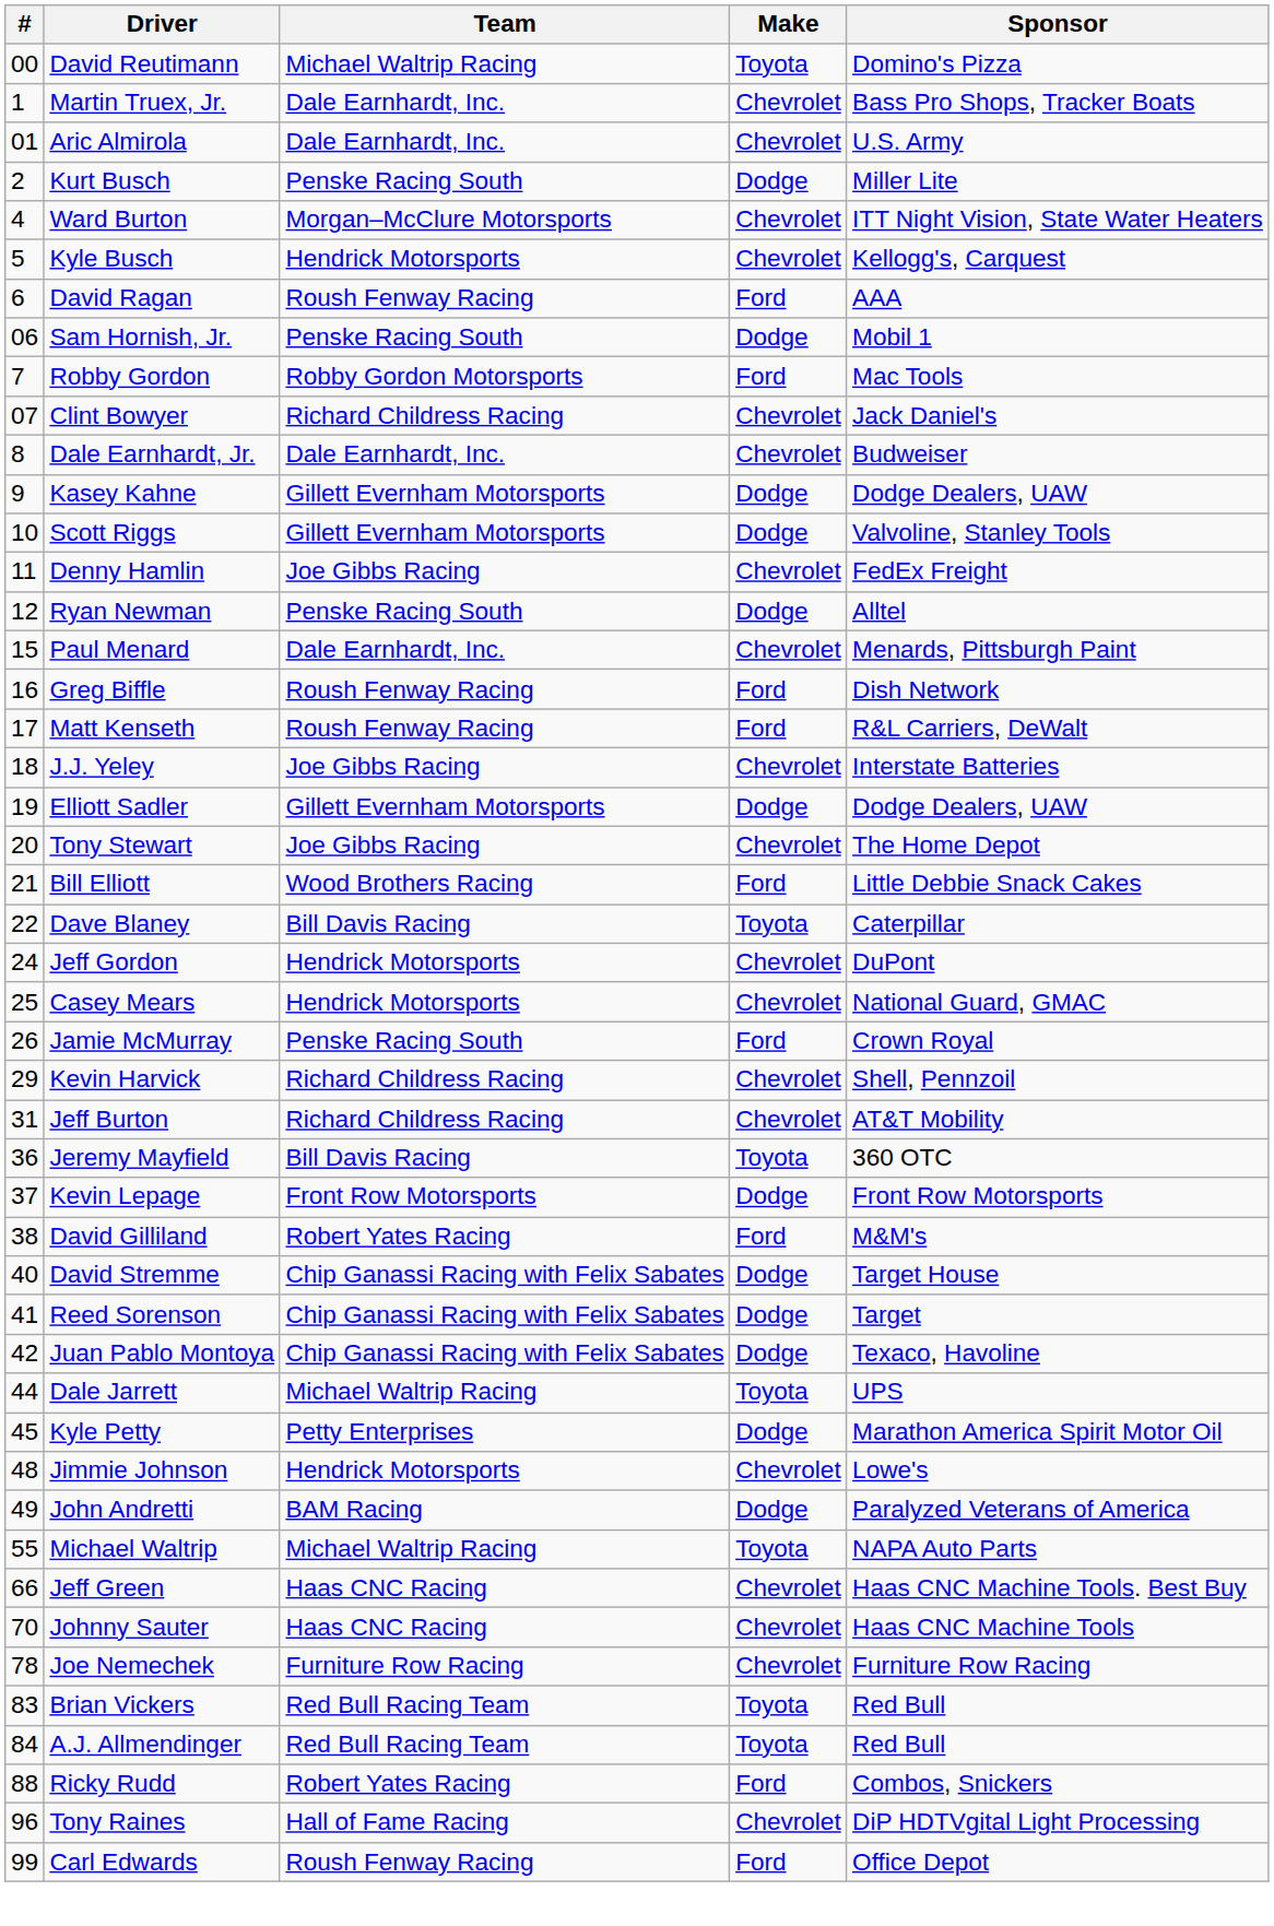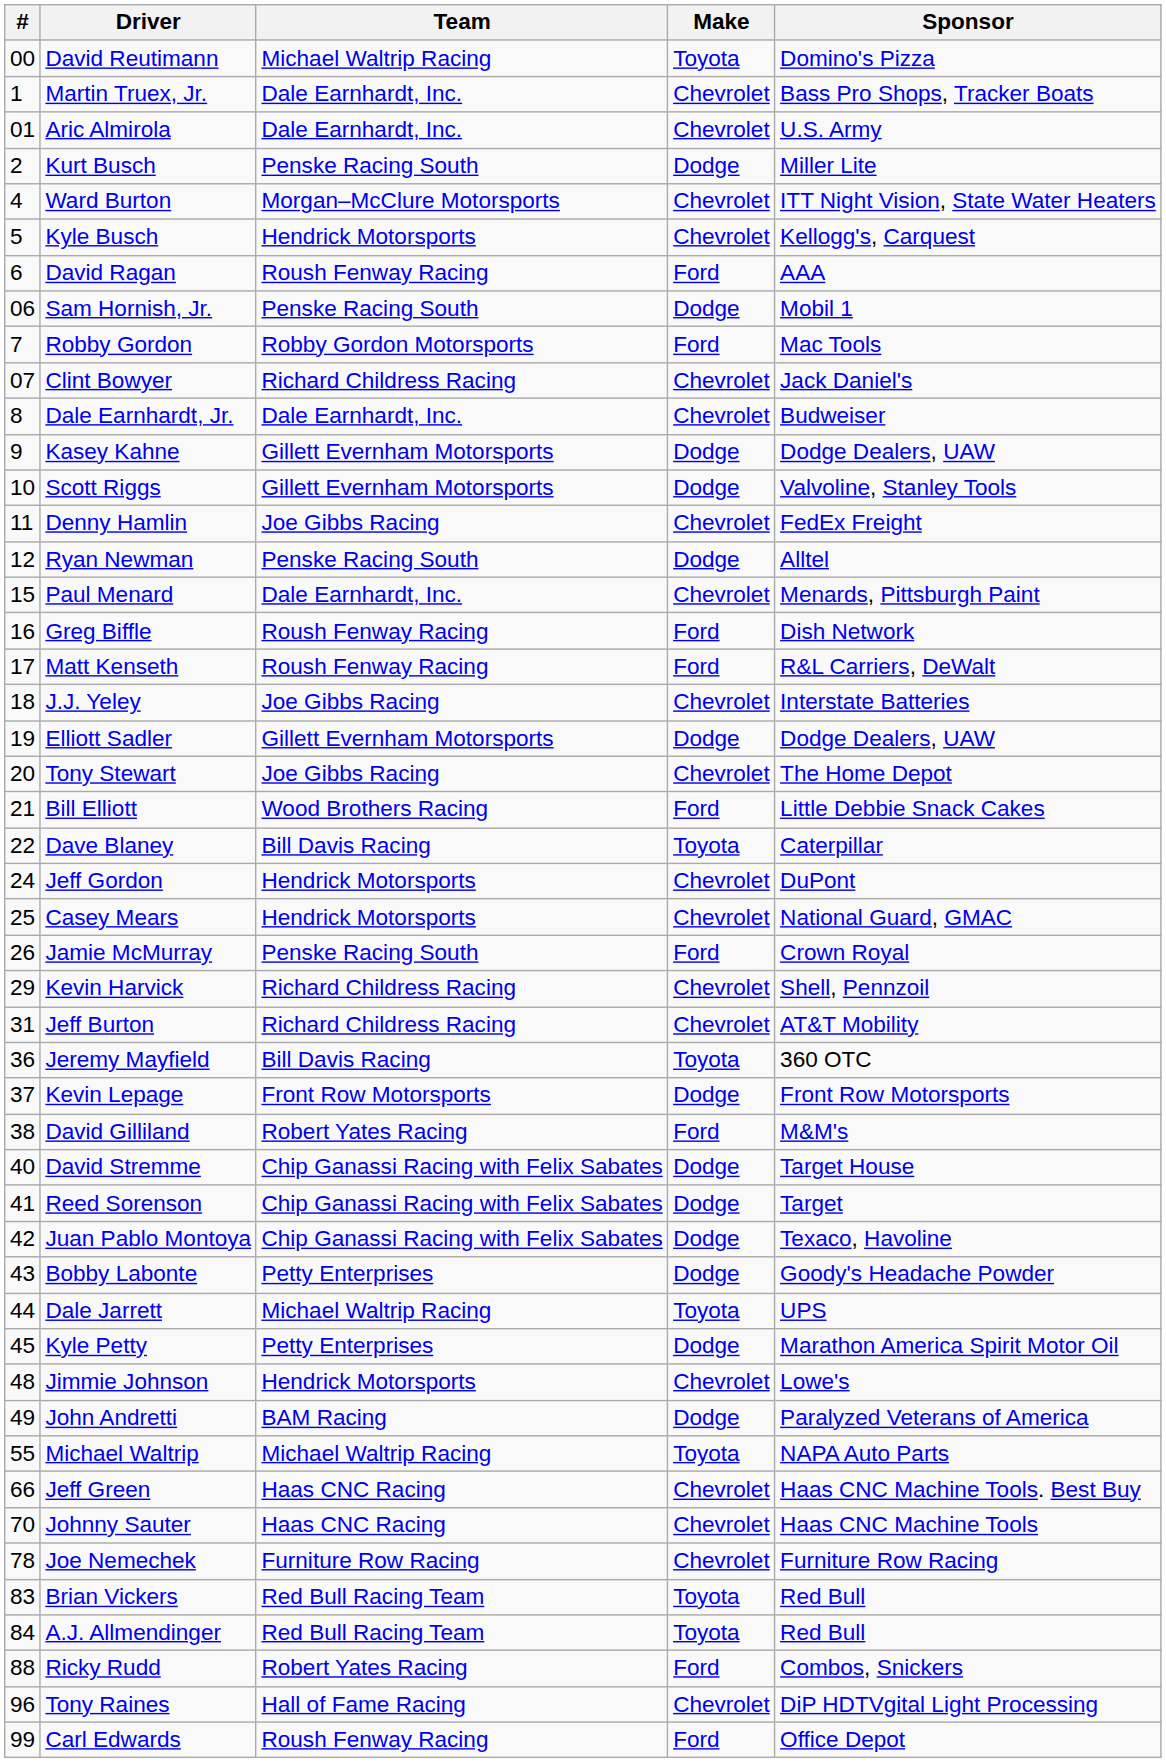+ row: 43 | Bobby Labonte | Petty Enterprises | Dodge | Goody's Headache Powder
